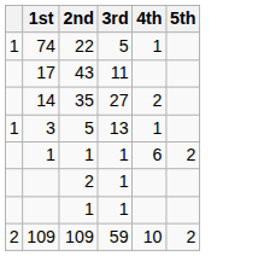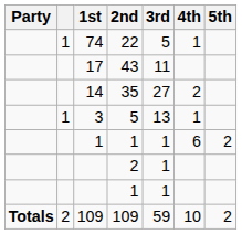+ column: Party | Totals
